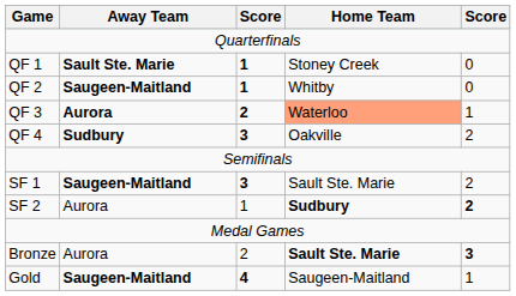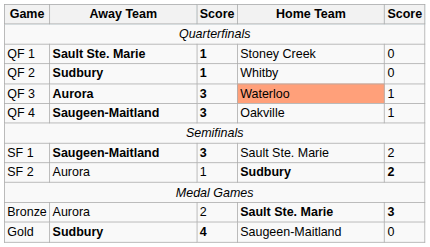QF 2 | Away Team: Saugeen-Maitland -> Sudbury
QF 3 | column 3: 2 -> 3
QF 4 | Away Team: Sudbury -> Saugeen-Maitland
QF 4 | column 5: 2 -> 1
Gold | Away Team: Saugeen-Maitland -> Sudbury
Gold | column 5: 1 -> 0
